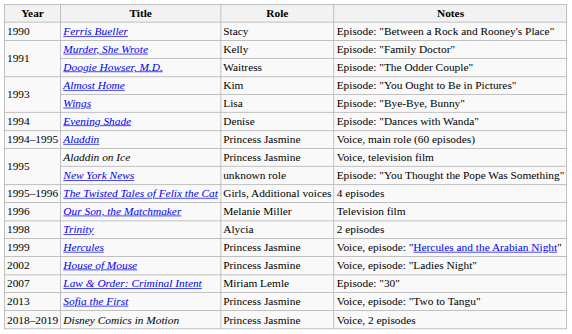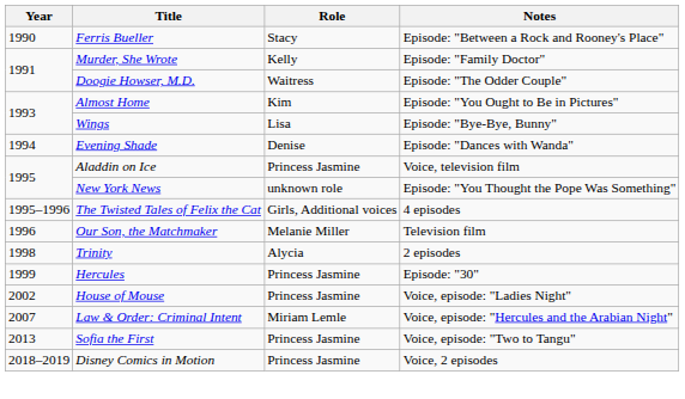- row: 1994–1995 | Aladdin | Princess Jasmine | Voice, main role (60 episodes)
Hercules | Notes: Voice, episode: "Hercules and the Arabian Night" -> Episode: "30"
Law & Order: Criminal Intent | Notes: Episode: "30" -> Voice, episode: "Hercules and the Arabian Night"
